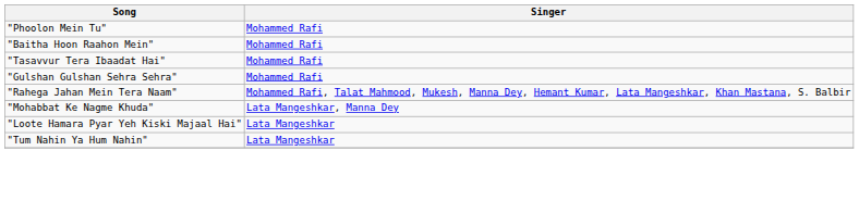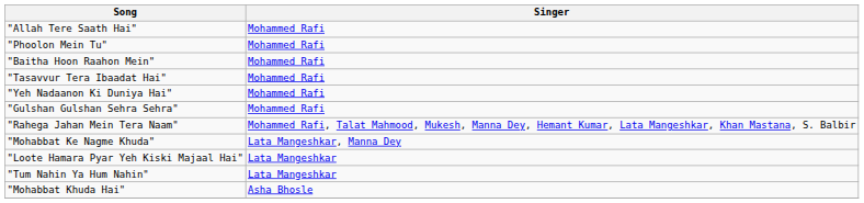+ row: "Allah Tere Saath Hai" | Mohammed Rafi
+ row: "Yeh Nadaanon Ki Duniya Hai" | Mohammed Rafi
+ row: "Mohabbat Khuda Hai" | Asha Bhosle
